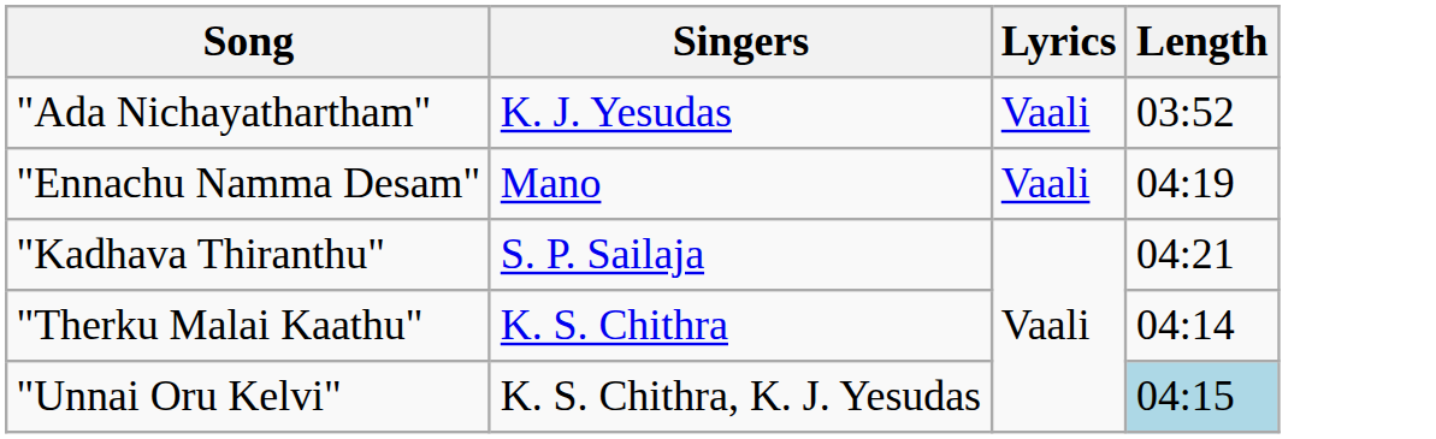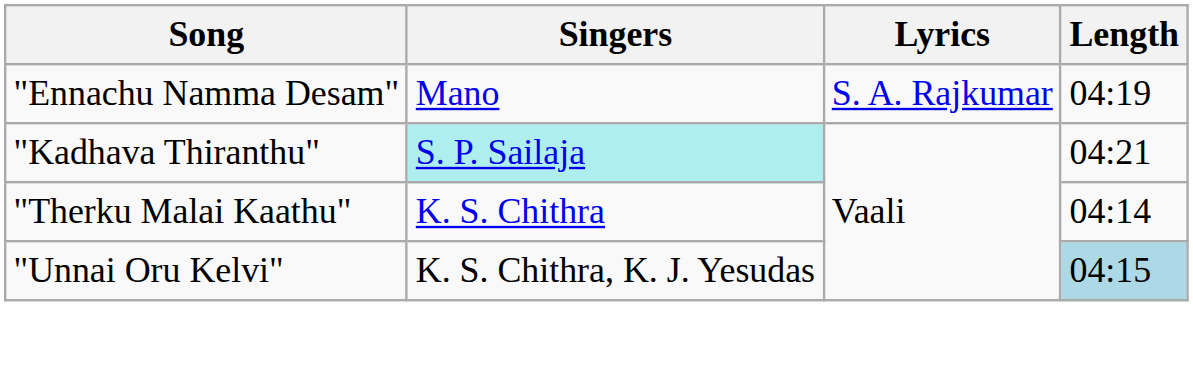- row: "Ada Nichayathartham" | K. J. Yesudas | Vaali | 03:52
"Ennachu Namma Desam" | Lyrics: Vaali -> S. A. Rajkumar
"Kadhava Thiranthu" | Singers: no background -> paleturquoise background
